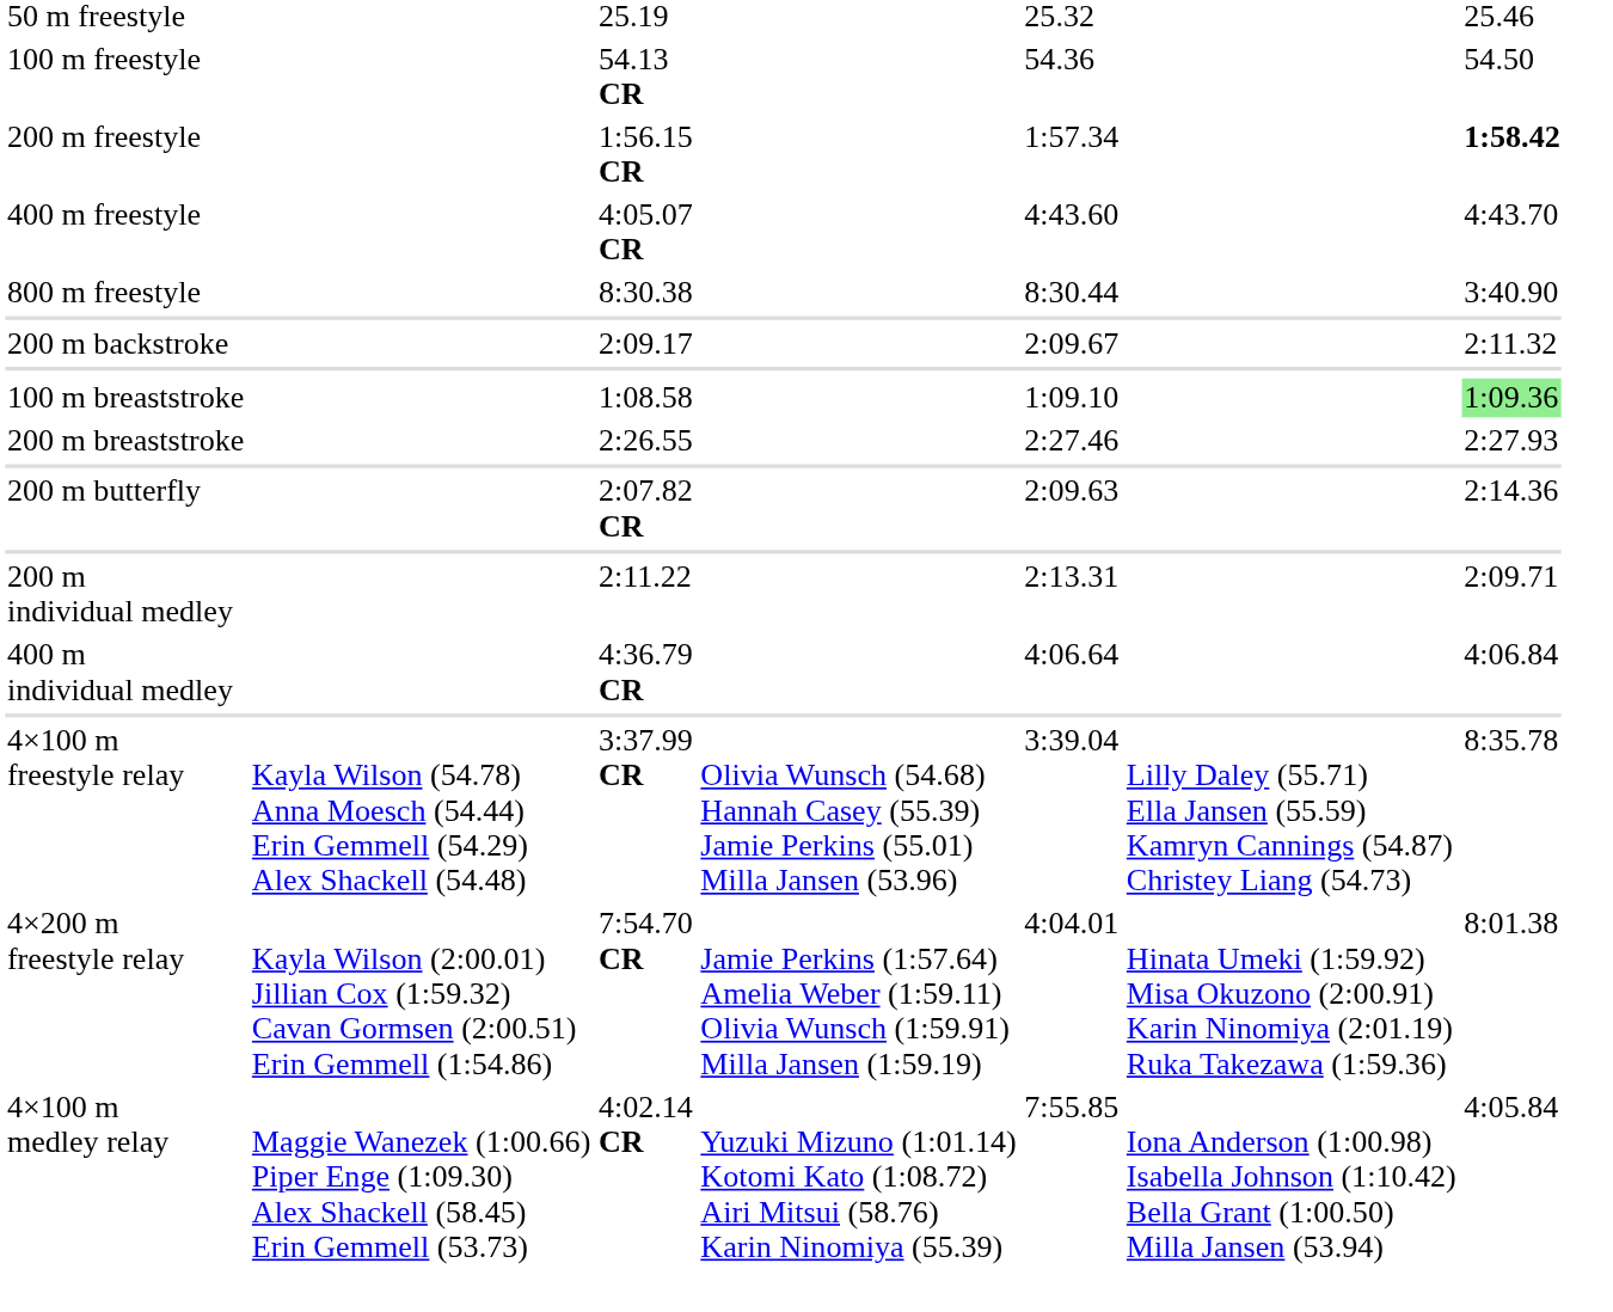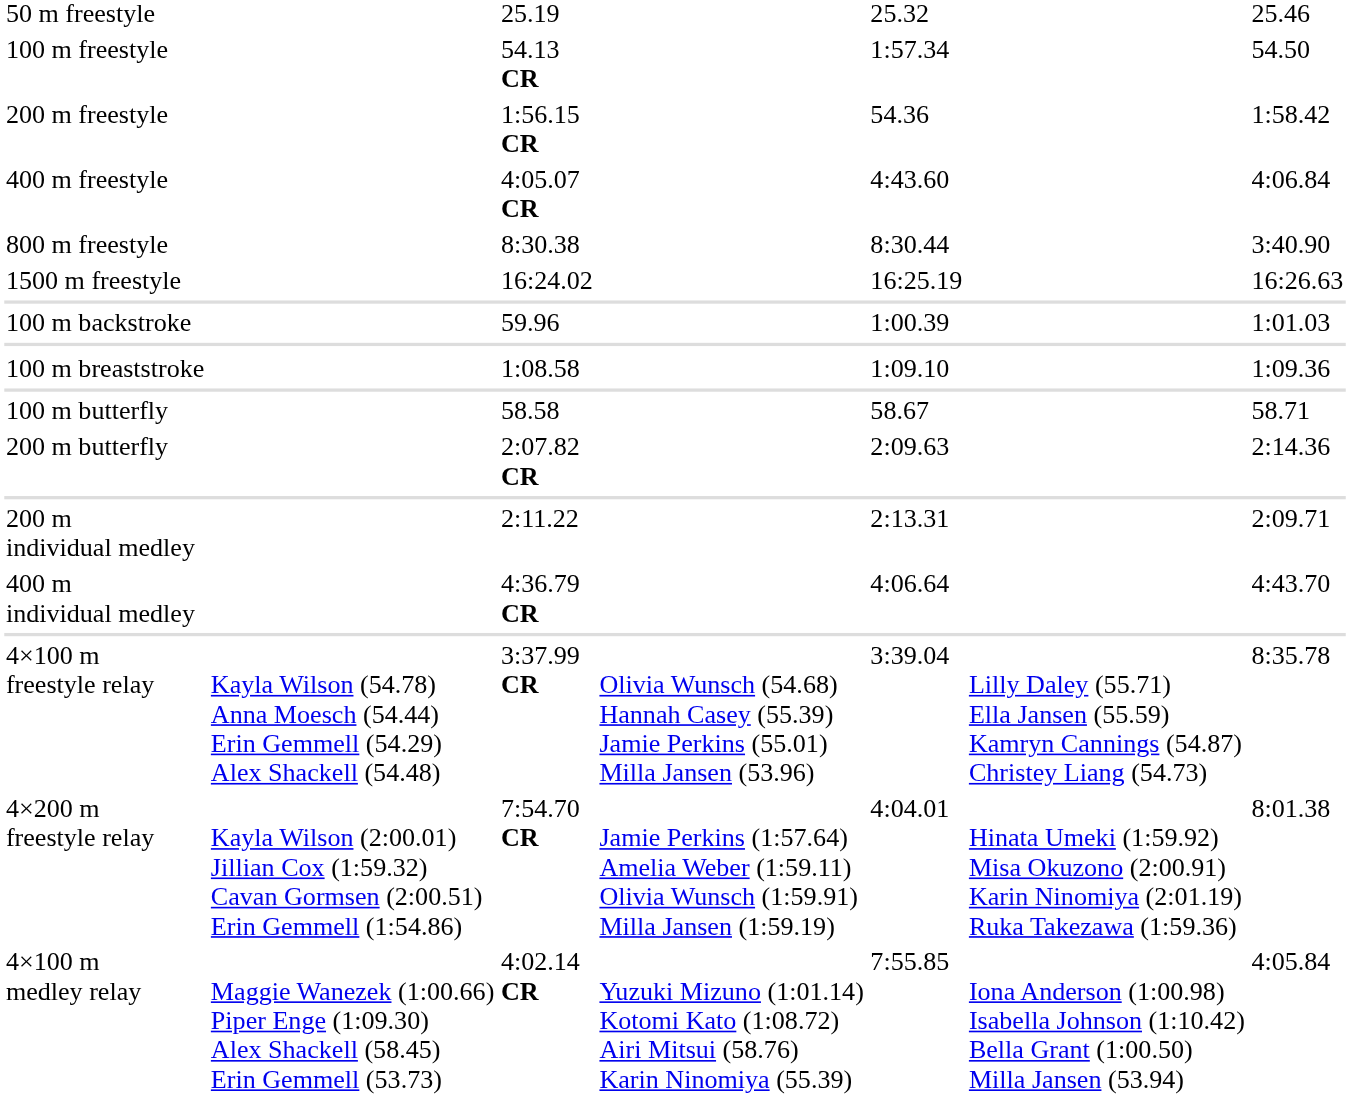100 m freestyle | column 5: 54.36 -> 1:57.34
200 m freestyle | column 5: 1:57.34 -> 54.36
200 m freestyle | column 7: bold -> normal
400 m freestyle | column 7: 4:43.70 -> 4:06.84
+ row: 1500 m freestyle | 16:24.02 | 16:25.19 | 16:26.63
+ row: 100 m backstroke | 59.96 | 1:00.39 | 1:01.03
- row: 200 m backstroke | 2:09.17 | 2:09.67 | 2:11.32
100 m breaststroke | column 7: lightgreen background -> no background
- row: 200 m breaststroke | 2:26.55 | 2:27.46 | 2:27.93
+ row: 100 m butterfly | 58.58 | 58.67 | 58.71
400 m individual medley | column 7: 4:06.84 -> 4:43.70
